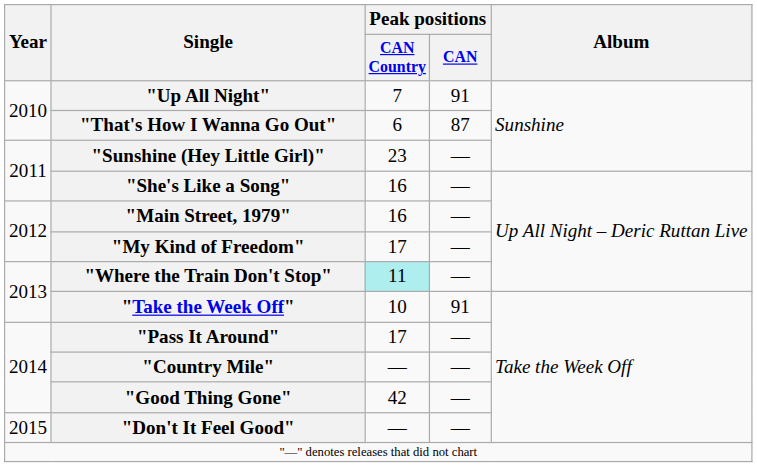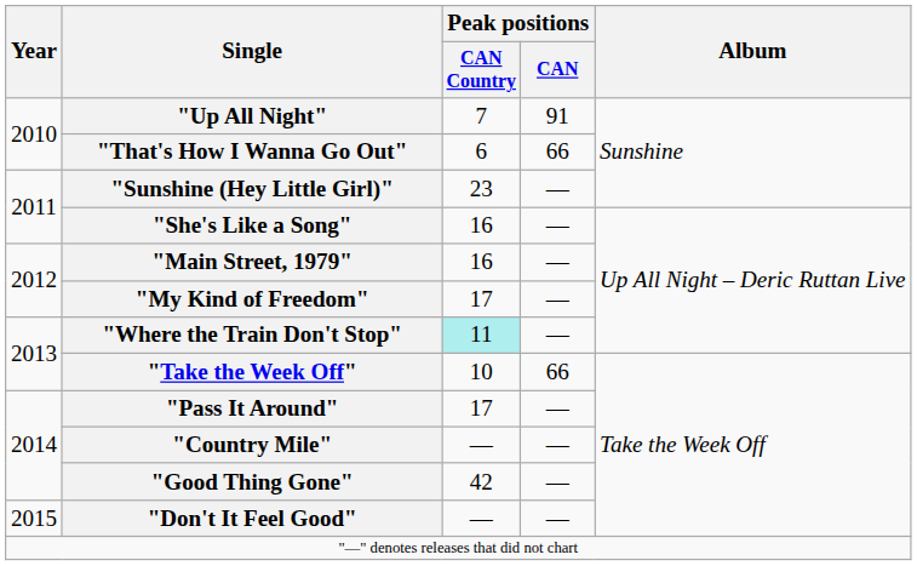"That's How I Wanna Go Out" | Peak positions / CAN: 87 -> 66
"Take the Week Off" | Peak positions / CAN: 91 -> 66
